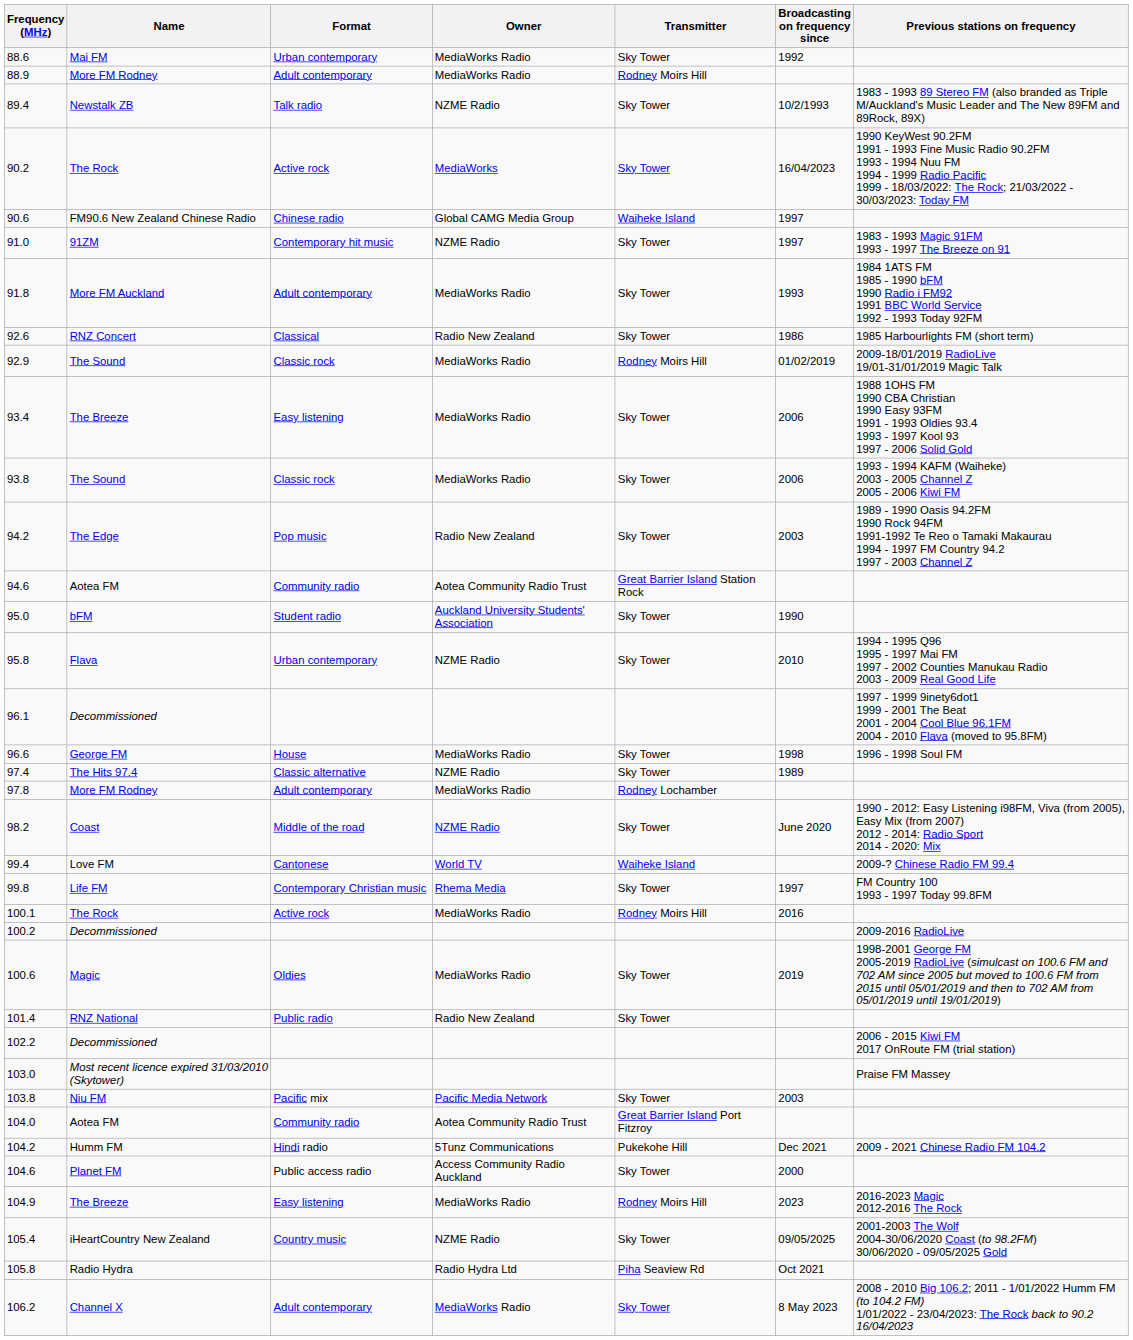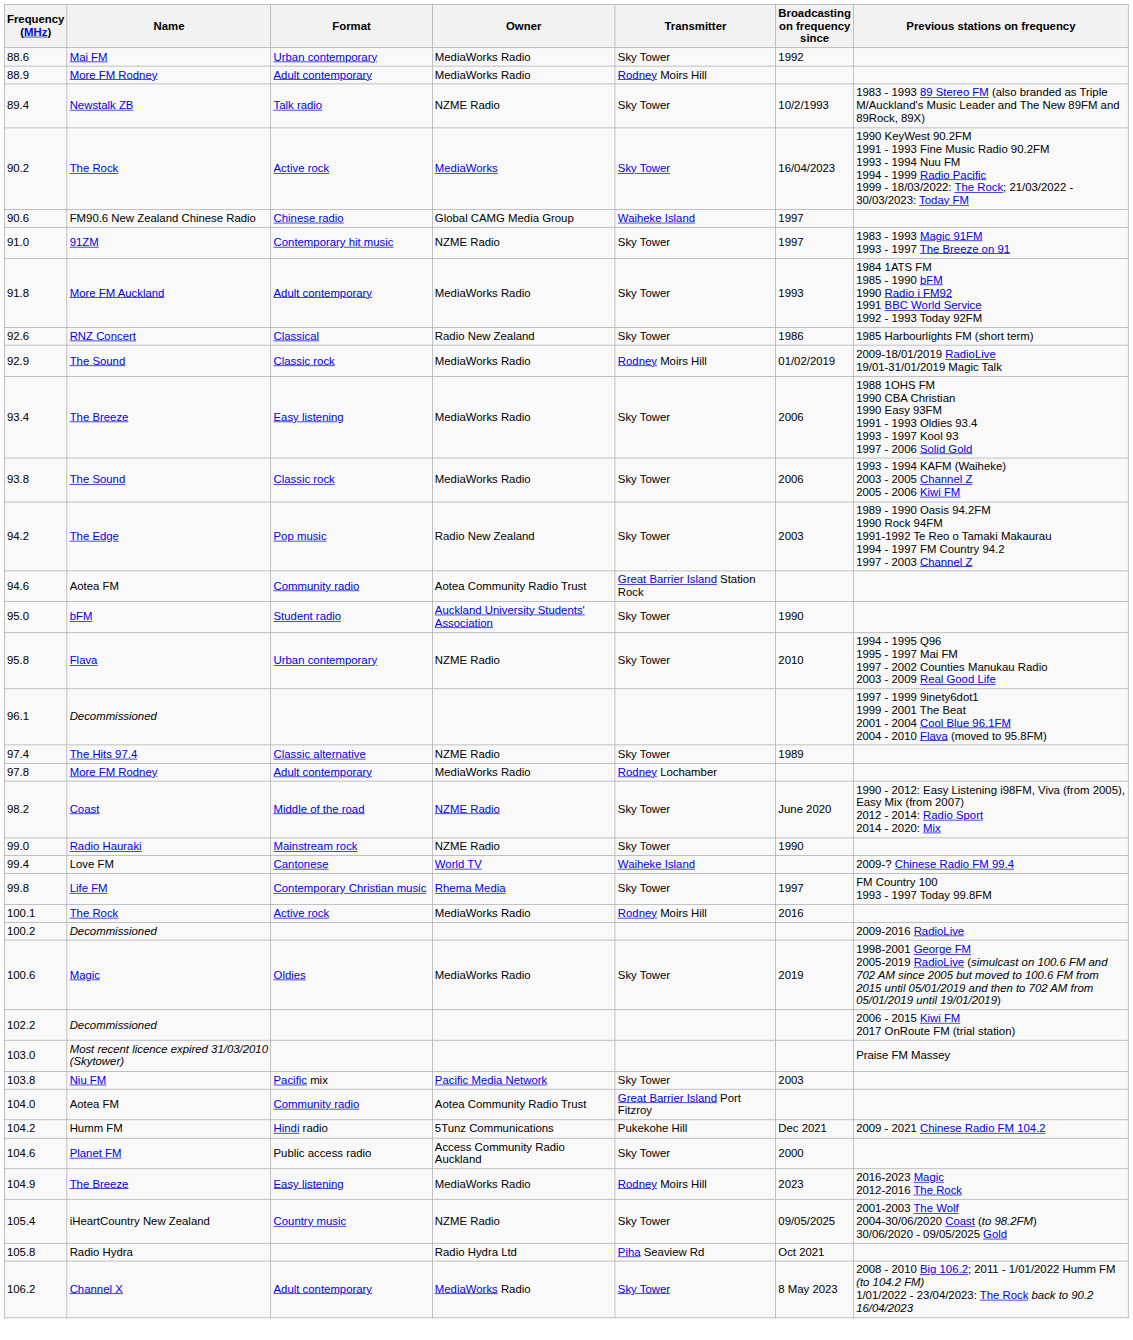- row: 96.6 | George FM | House | MediaWorks Radio | Sky Tower | 1998 | 1996 - 1998 Soul FM
+ row: 99.0 | Radio Hauraki | Mainstream rock | NZME Radio | Sky Tower | 1990
- row: 101.4 | RNZ National | Public radio | Radio New Zealand | Sky Tower
